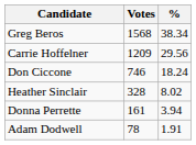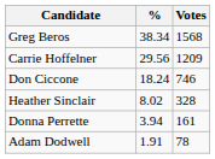columns swapped: Votes <-> %
